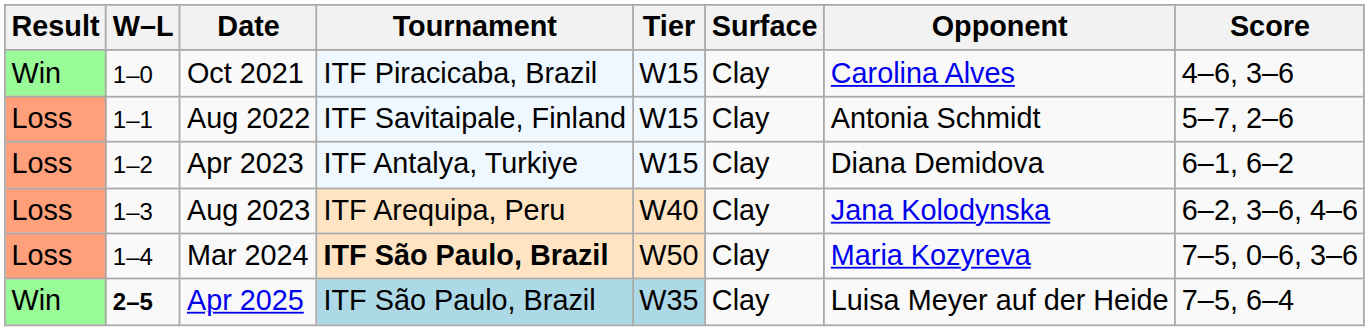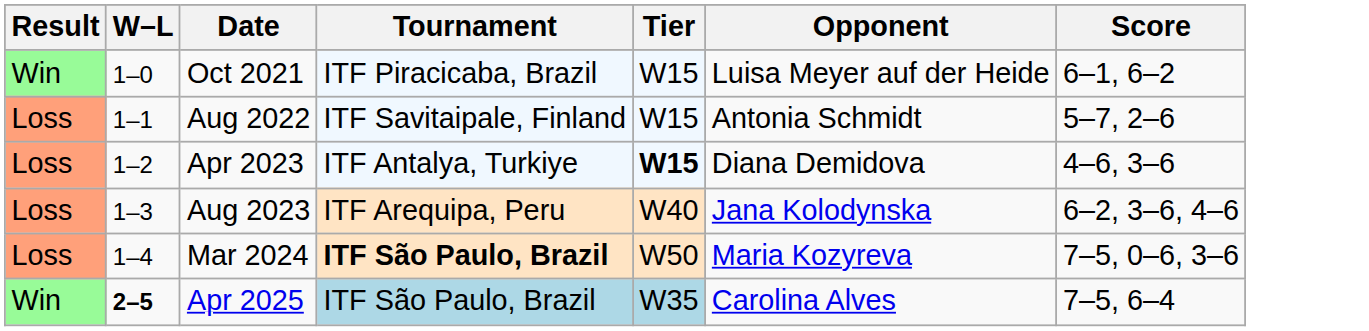- column: Surface | Clay | Clay | Clay | Clay | Clay | Clay
Oct 2021 | Opponent: Carolina Alves -> Luisa Meyer auf der Heide
Oct 2021 | Score: 4–6, 3–6 -> 6–1, 6–2
Apr 2023 | Tier: normal -> bold
Apr 2023 | Score: 6–1, 6–2 -> 4–6, 3–6
Apr 2025 | Opponent: Luisa Meyer auf der Heide -> Carolina Alves
